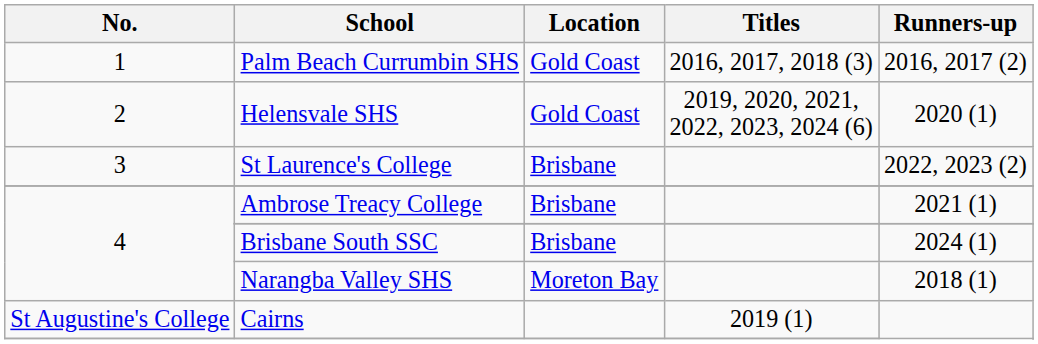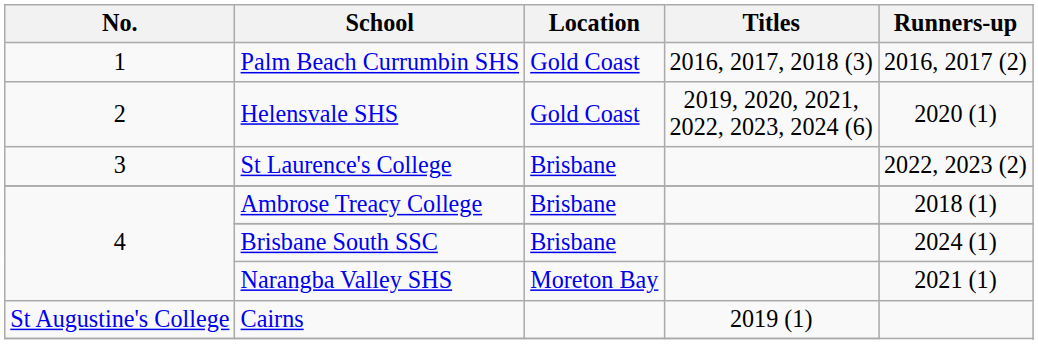Ambrose Treacy College | Runners-up: 2021 (1) -> 2018 (1)
Narangba Valley SHS | Runners-up: 2018 (1) -> 2021 (1)
